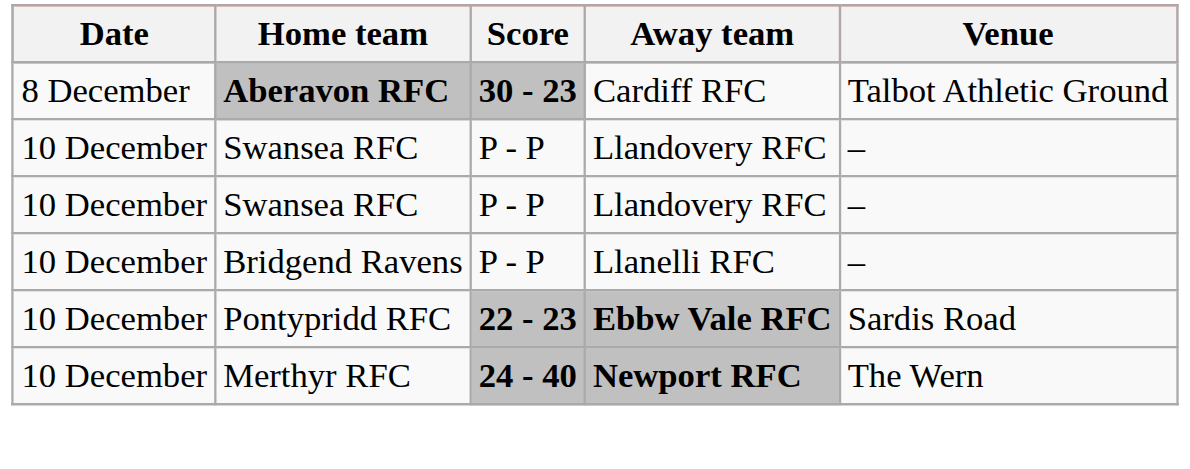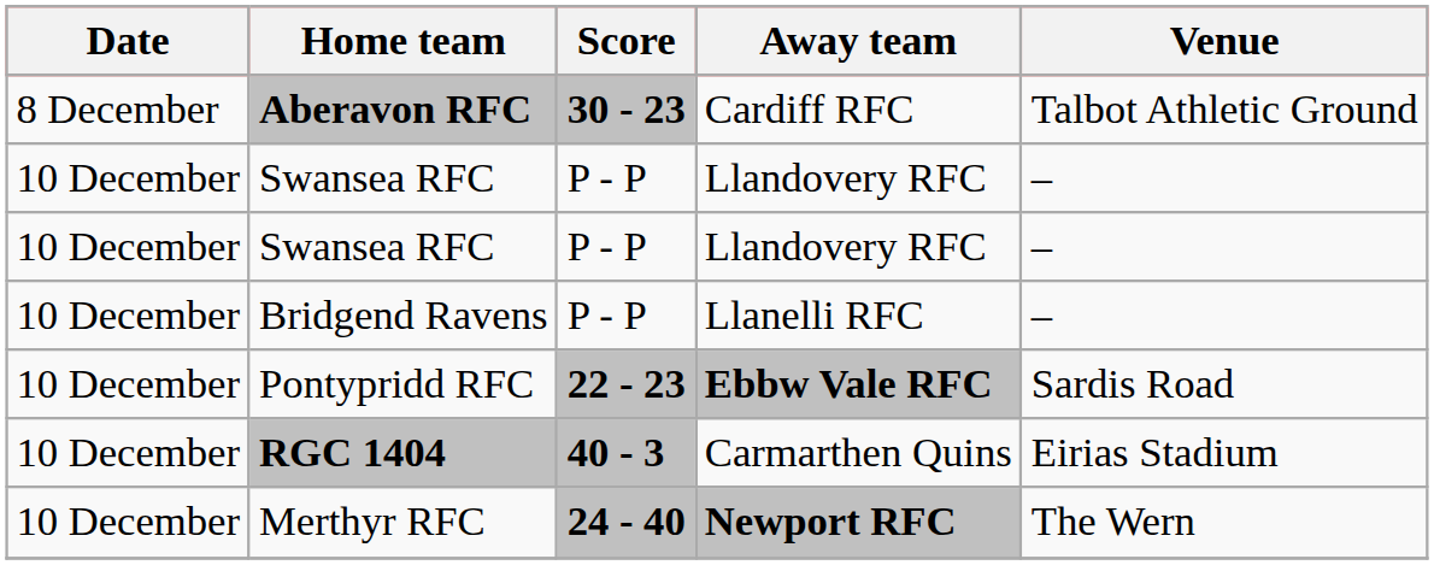+ row: 10 December | RGC 1404 | 40 - 3 | Carmarthen Quins | Eirias Stadium
